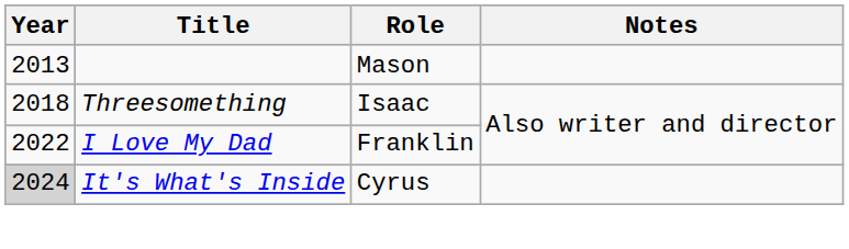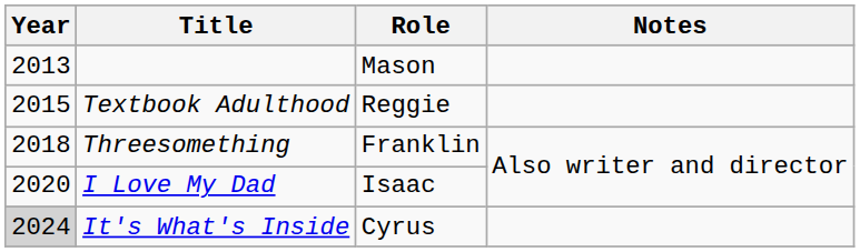+ row: 2015 | Textbook Adulthood | Reggie
Threesomething | Role: Isaac -> Franklin
I Love My Dad | Year: 2022 -> 2020
I Love My Dad | Role: Franklin -> Isaac
